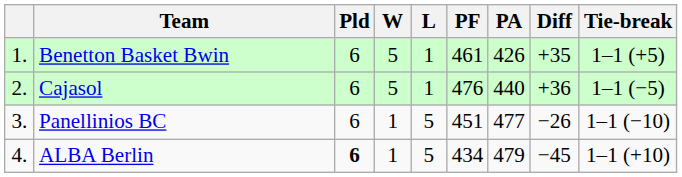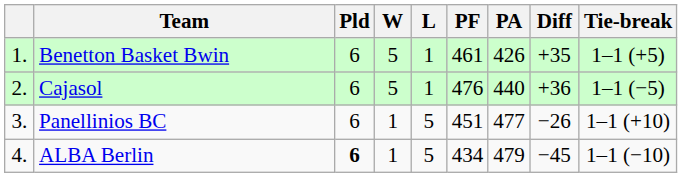Panellinios BC | Tie-break: 1–1 (−10) -> 1–1 (+10)
ALBA Berlin | Tie-break: 1–1 (+10) -> 1–1 (−10)
